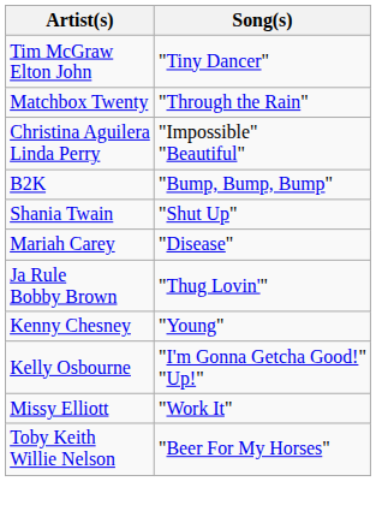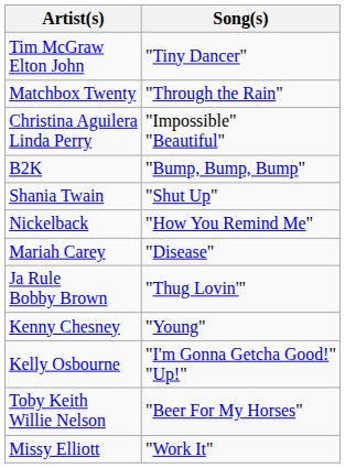+ row: Nickelback | "How You Remind Me"
rows swapped: Missy Elliott <-> Toby Keith Willie Nelson
